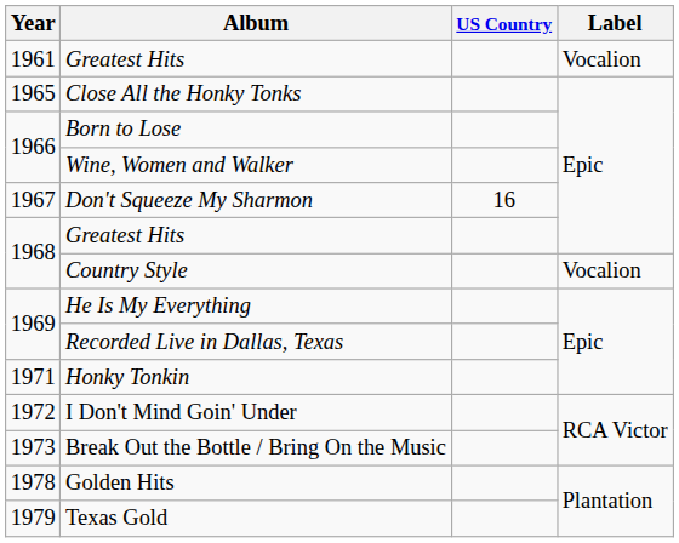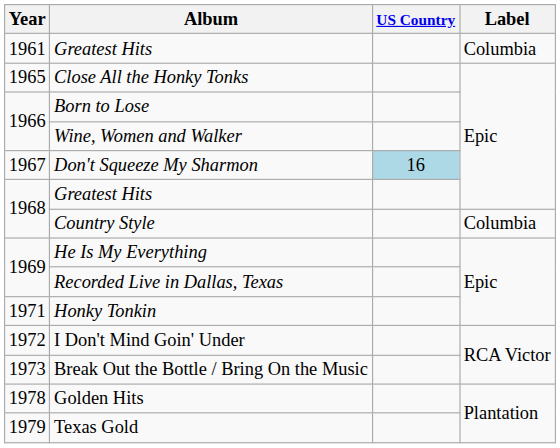1961 / Greatest Hits | Label: Vocalion -> Columbia
Don't Squeeze My Sharmon | US Country: no background -> lightblue background
Country Style | Label: Vocalion -> Columbia
